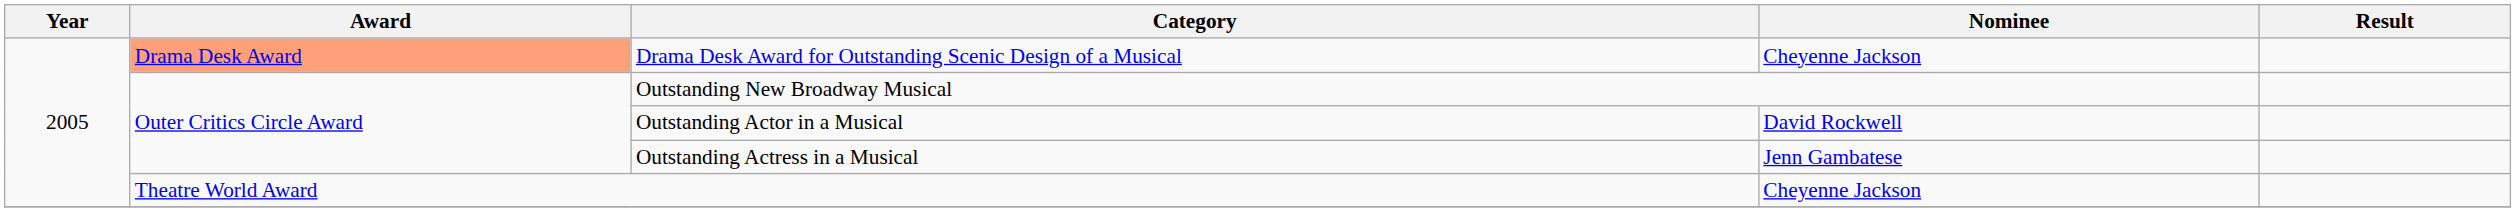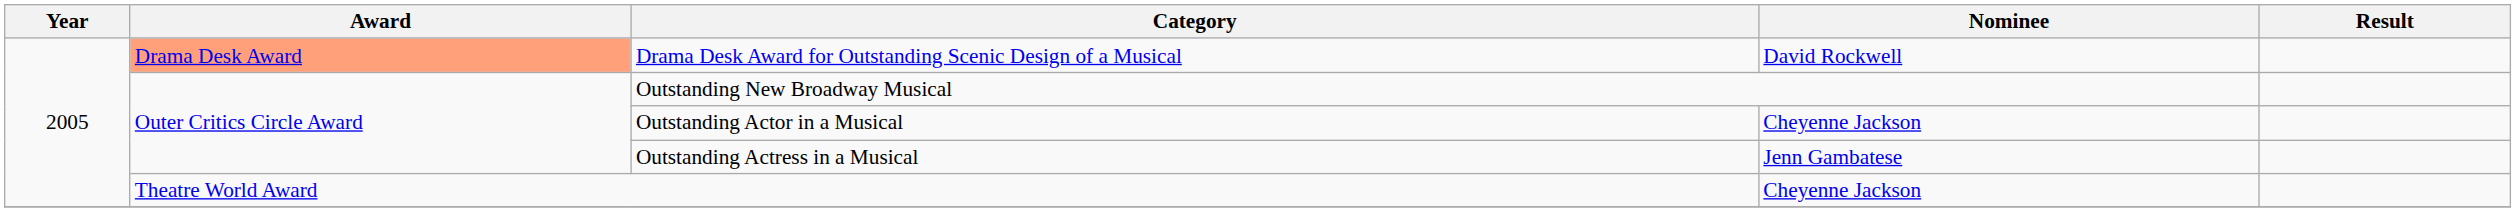Drama Desk Award for Outstanding Scenic Design of a Musical | Nominee: Cheyenne Jackson -> David Rockwell
Outstanding Actor in a Musical | Nominee: David Rockwell -> Cheyenne Jackson
